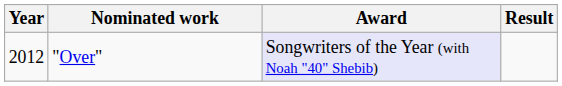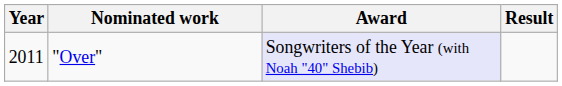"Over" | Year: 2012 -> 2011
